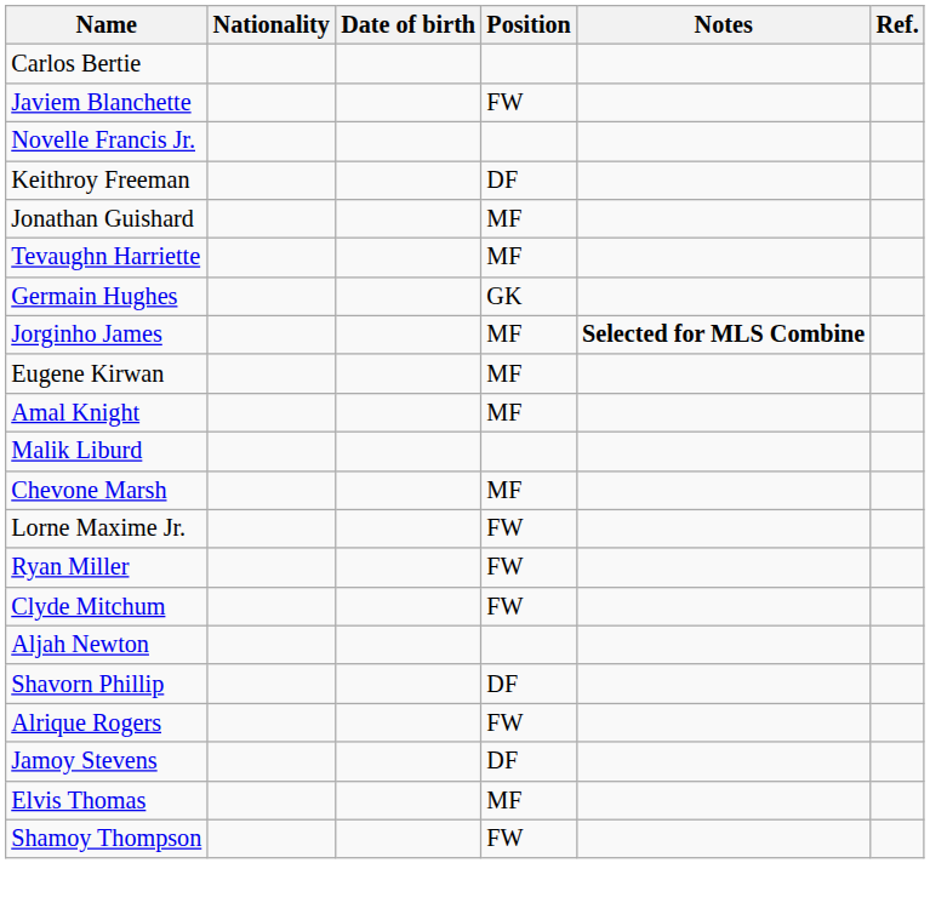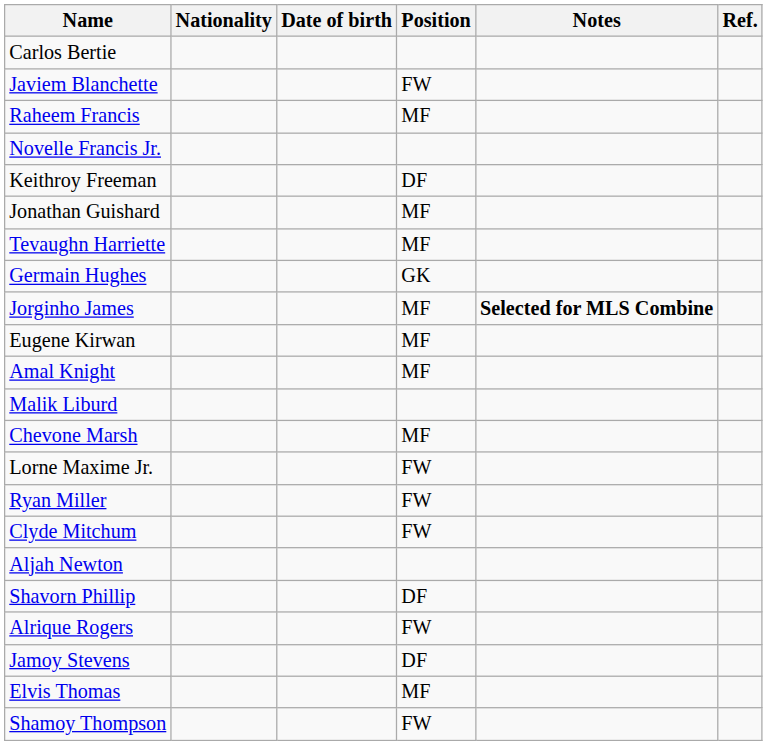+ row: Raheem Francis | MF
